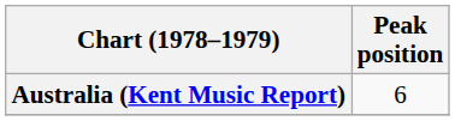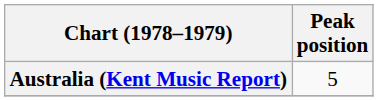Australia (Kent Music Report) | Peak position: 6 -> 5
